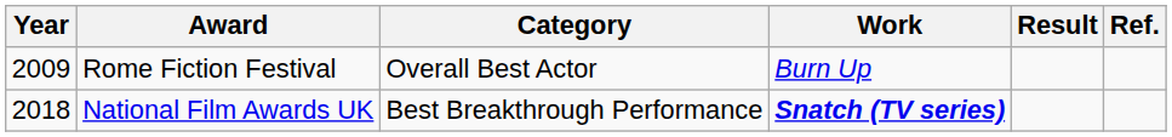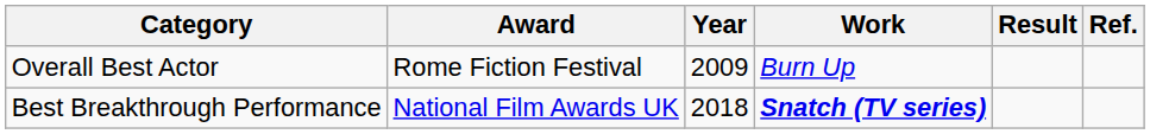columns swapped: Year <-> Category
